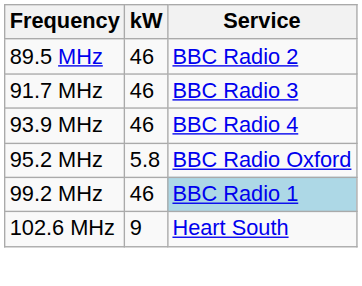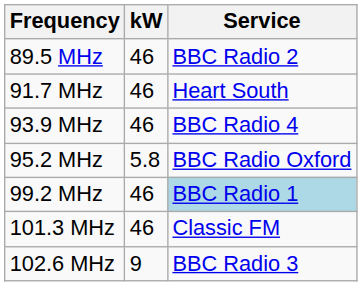91.7 MHz | Service: BBC Radio 3 -> Heart South
+ row: 101.3 MHz | 46 | Classic FM
102.6 MHz | Service: Heart South -> BBC Radio 3
